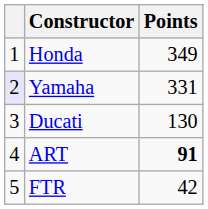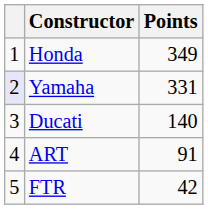Ducati | Points: 130 -> 140
ART | Points: bold -> normal
